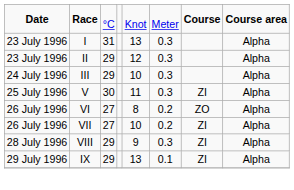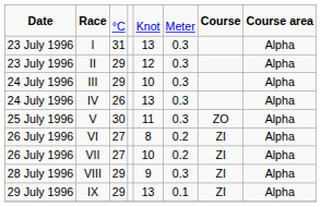+ row: 24 July 1996 | IV | 26 | 13 | 0.3 | Alpha
V | column 7: ZI -> ZO
VI | column 7: ZO -> ZI
